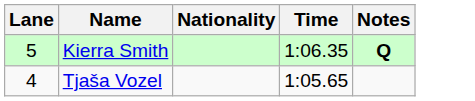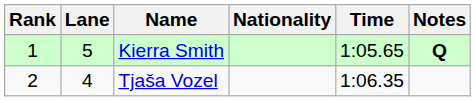+ column: Rank | 1 | 2
Kierra Smith | Time: 1:06.35 -> 1:05.65
Tjaša Vozel | Time: 1:05.65 -> 1:06.35
